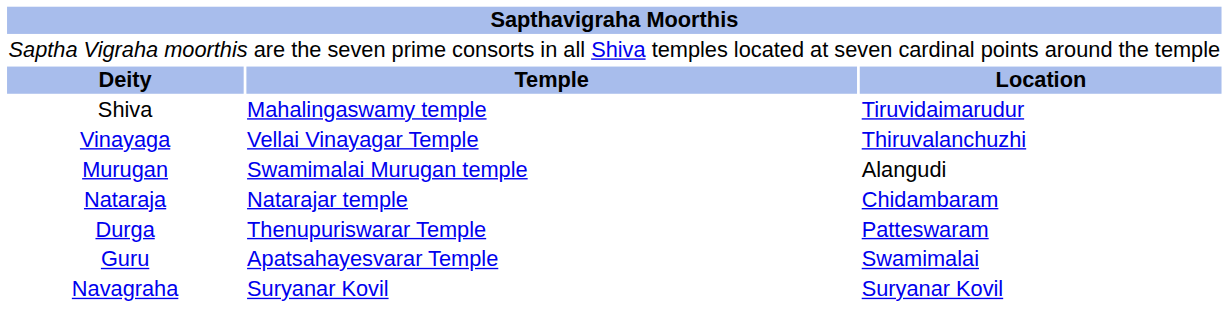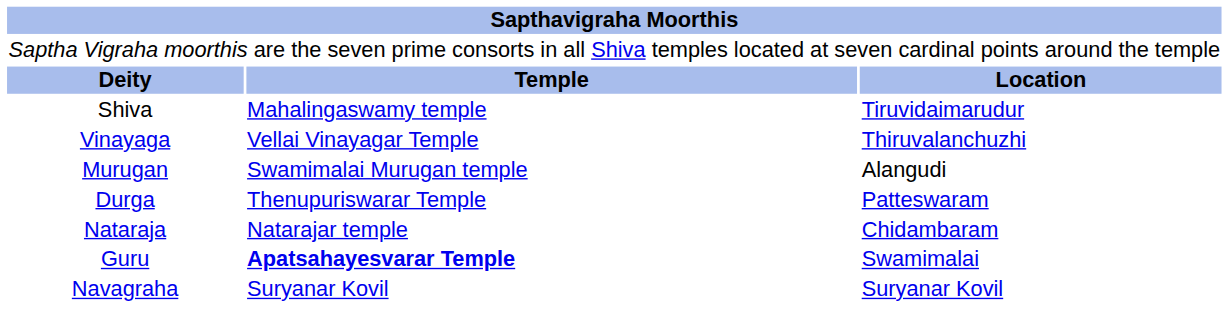rows swapped: Nataraja <-> Durga
Guru | column 2: normal -> bold
